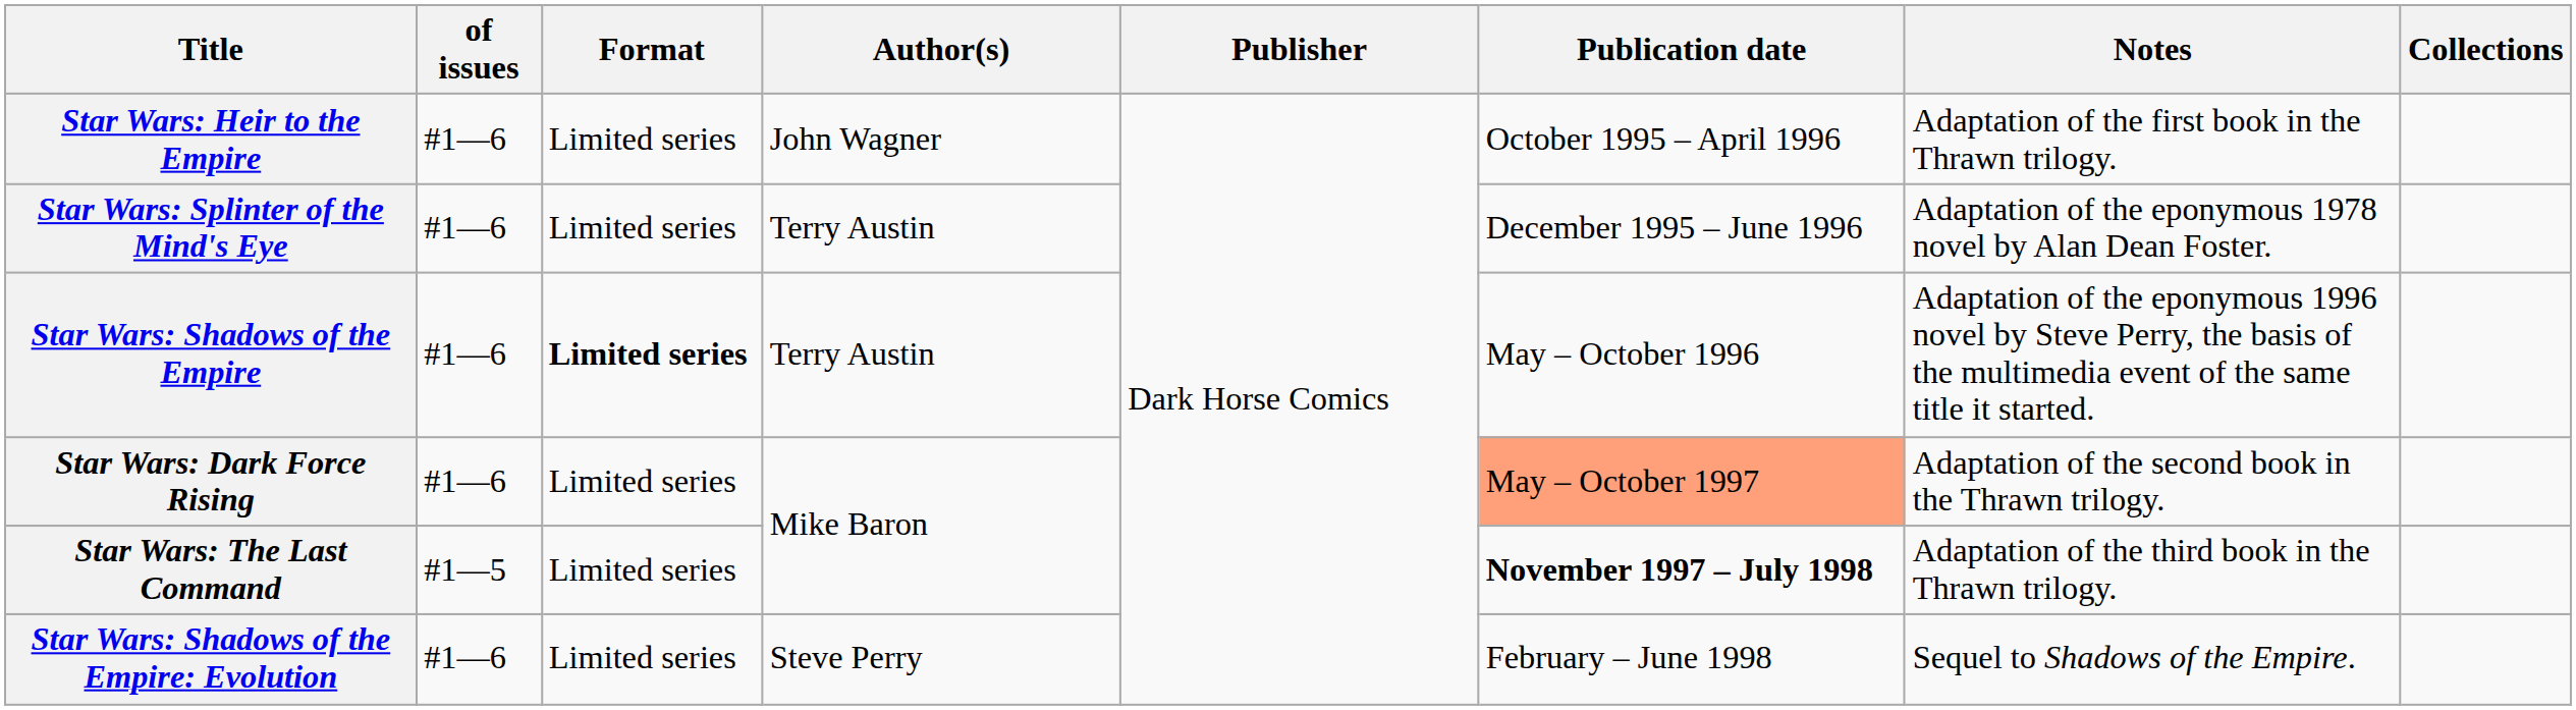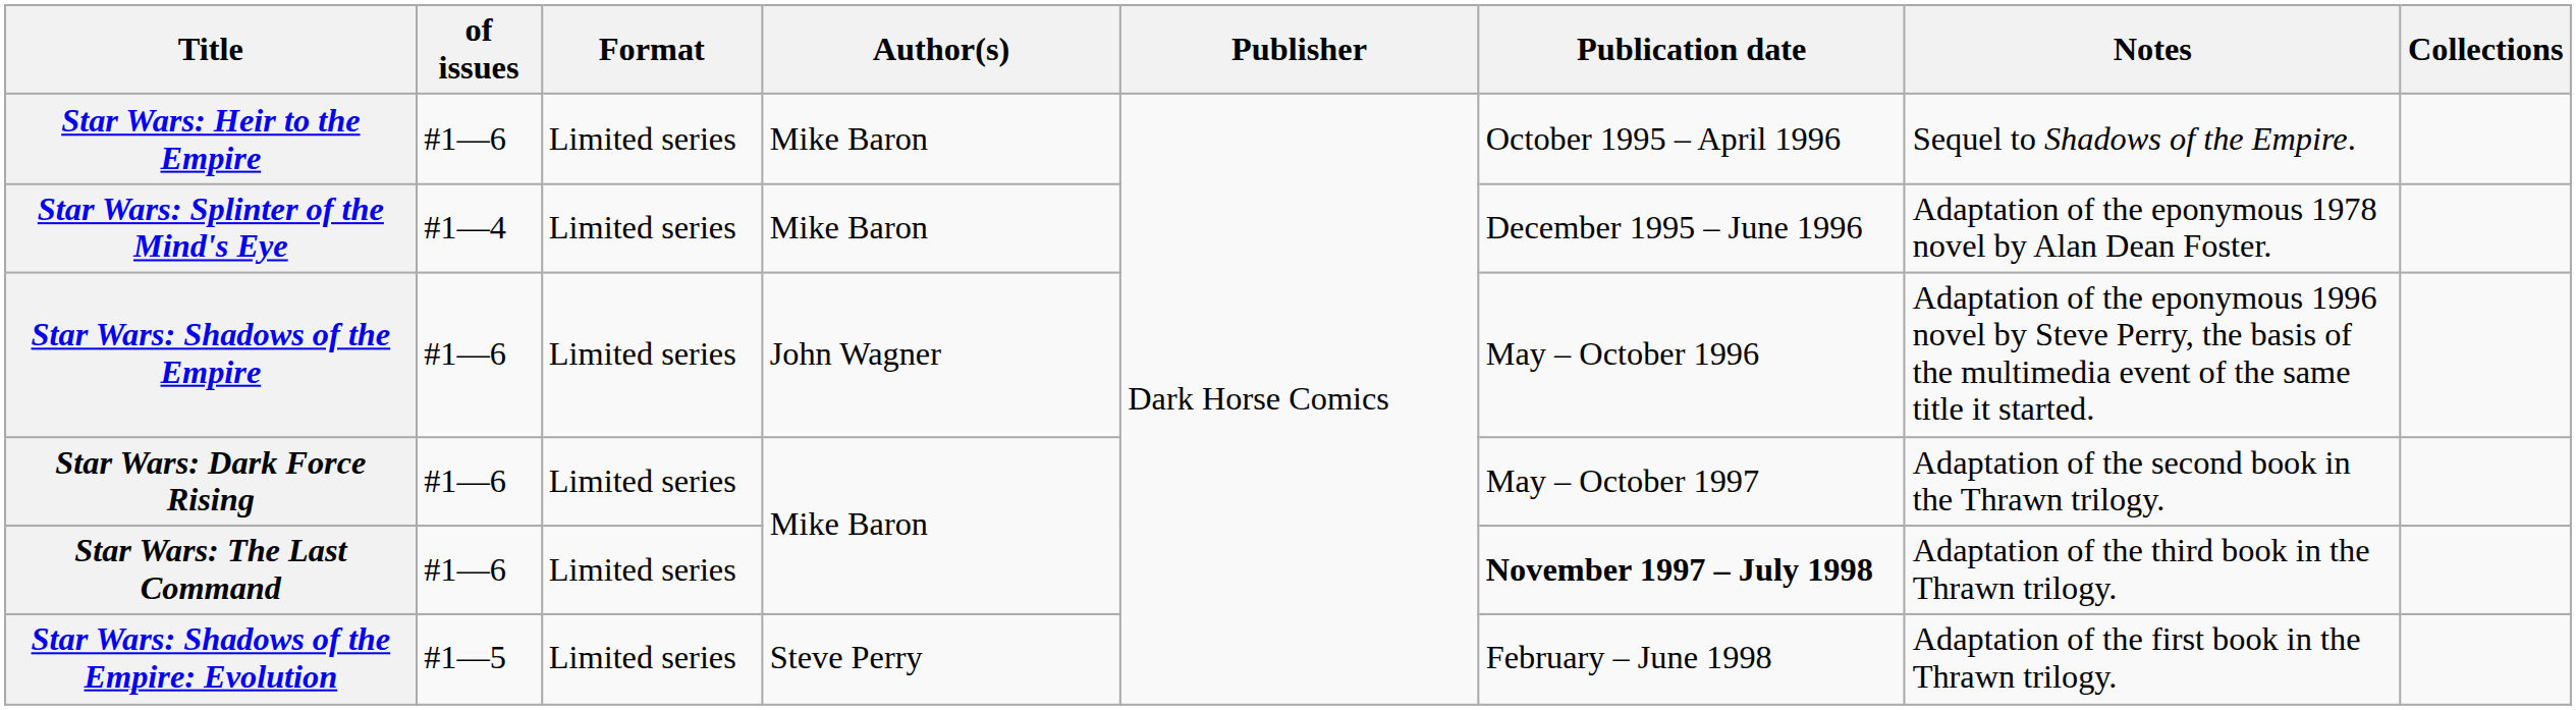Star Wars: Heir to the Empire | Author(s): John Wagner -> Mike Baron
Star Wars: Heir to the Empire | Notes: Adaptation of the first book in the Thrawn trilogy. -> Sequel to Shadows of the Empire.
Star Wars: Splinter of the Mind's Eye | of issues: #1—6 -> #1—4
Star Wars: Splinter of the Mind's Eye | Author(s): Terry Austin -> Mike Baron
Star Wars: Shadows of the Empire | Format: bold -> normal
Star Wars: Shadows of the Empire | Author(s): Terry Austin -> John Wagner
Star Wars: Dark Force Rising | Publication date: lightsalmon background -> no background
Star Wars: The Last Command | of issues: #1—5 -> #1—6
Star Wars: Shadows of the Empire: Evolution | of issues: #1—6 -> #1—5
Star Wars: Shadows of the Empire: Evolution | Notes: Sequel to Shadows of the Empire. -> Adaptation of the first book in the Thrawn trilogy.
